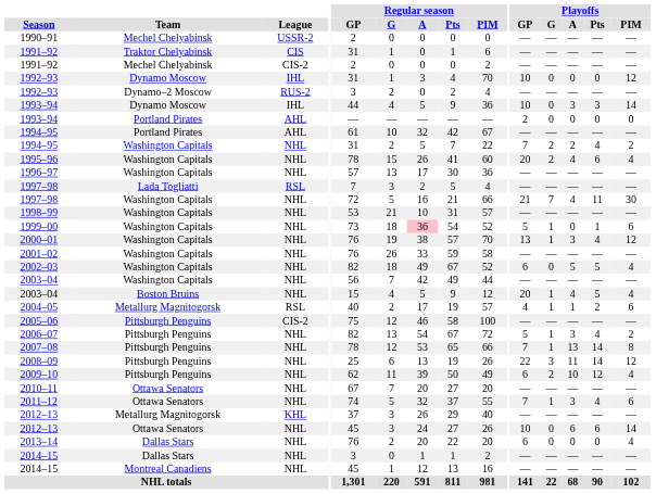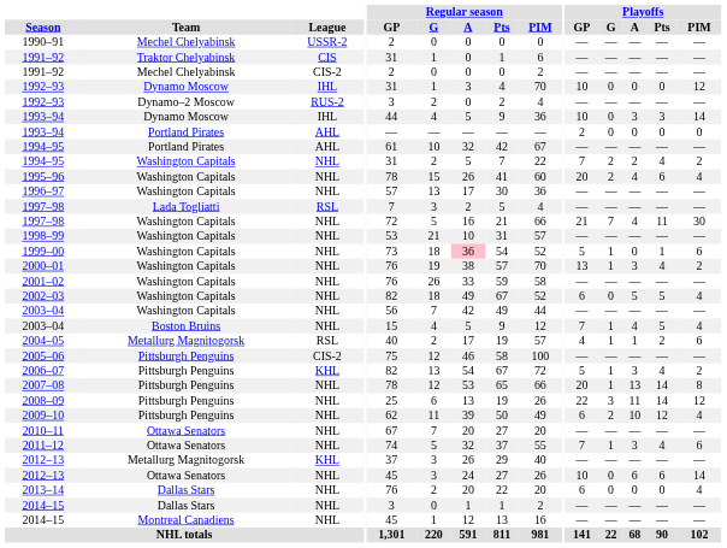2000–01 | Playoffs / PIM: 12 -> 2
2003–04 / Boston Bruins | Playoffs / GP: 20 -> 7
2006–07 | League: NHL -> KHL
2007–08 | Playoffs / GP: 7 -> 20
